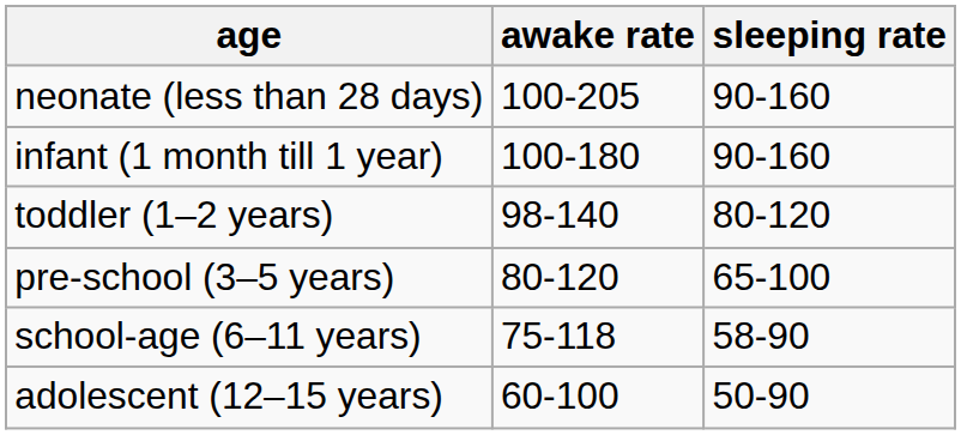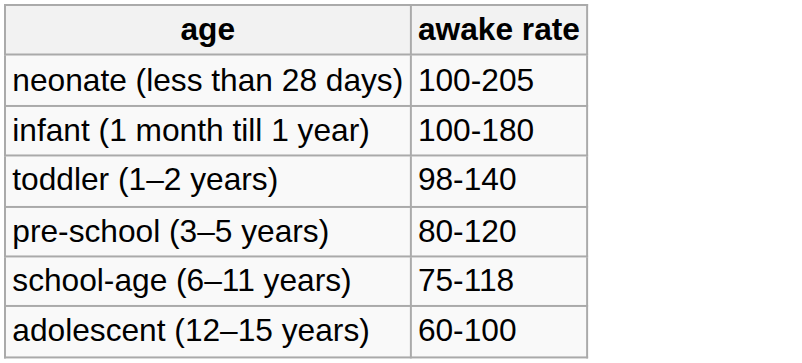- column: sleeping rate | 90-160 | 90-160 | 80-120 | 65-100 | 58-90 | 50-90
